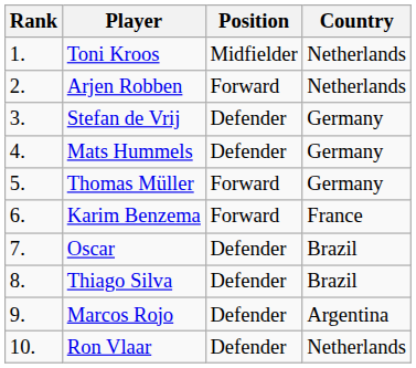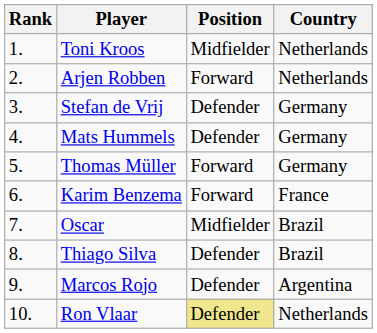Oscar | Position: Defender -> Midfielder
Ron Vlaar | Position: no background -> khaki background
